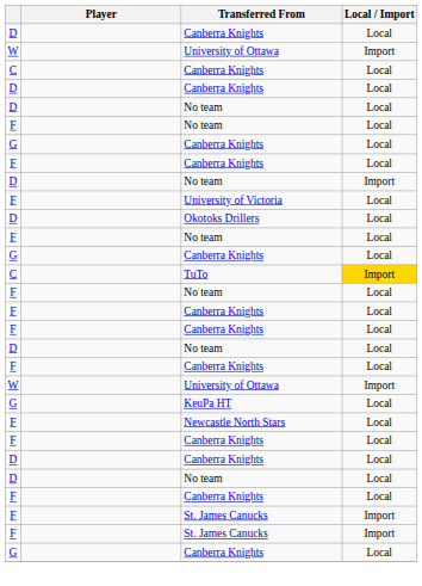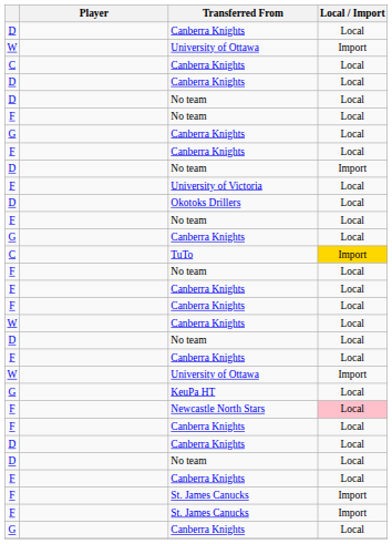+ row: W | Canberra Knights | Local
Newcastle North Stars | Local / Import: no background -> pink background
